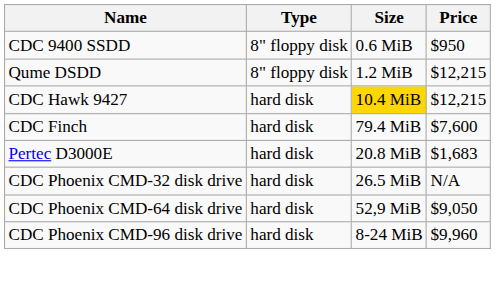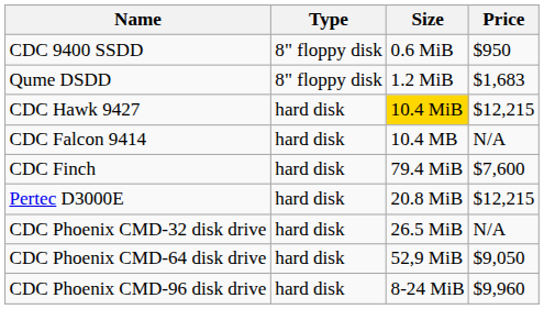Qume DSDD | Price: $12,215 -> $1,683
+ row: CDC Falcon 9414 | hard disk | 10.4 MB | N/A
Pertec D3000E | Price: $1,683 -> $12,215
